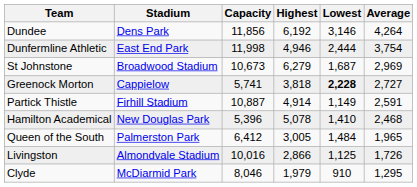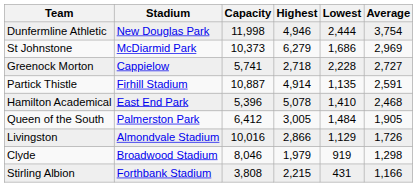- row: Dundee | Dens Park | 11,856 | 6,192 | 3,146 | 4,264
Dunfermline Athletic | Stadium: East End Park -> New Douglas Park
St Johnstone | Stadium: Broadwood Stadium -> McDiarmid Park
St Johnstone | Capacity: 10,673 -> 10,373
St Johnstone | Lowest: 1,687 -> 1,686
Greenock Morton | Highest: 3,818 -> 2,718
Greenock Morton | Lowest: bold -> normal
Partick Thistle | Lowest: 1,149 -> 1,135
Hamilton Academical | Stadium: New Douglas Park -> East End Park
Queen of the South | Average: 1,965 -> 1,905
Livingston | Lowest: 1,125 -> 1,129
Clyde | Stadium: McDiarmid Park -> Broadwood Stadium
Clyde | Lowest: 910 -> 919
Clyde | Average: 1,295 -> 1,298
+ row: Stirling Albion | Forthbank Stadium | 3,808 | 2,215 | 431 | 1,166
